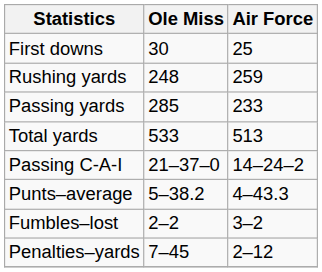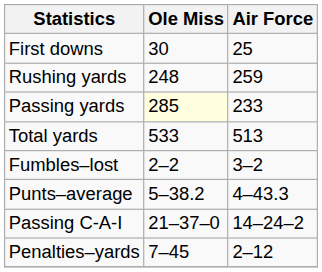Passing yards | Ole Miss: no background -> lightyellow background
rows swapped: Passing C-A-I <-> Fumbles–lost
